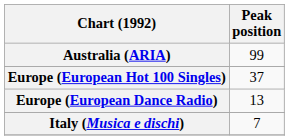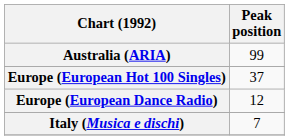Europe (European Dance Radio) | Peak position: 13 -> 12
